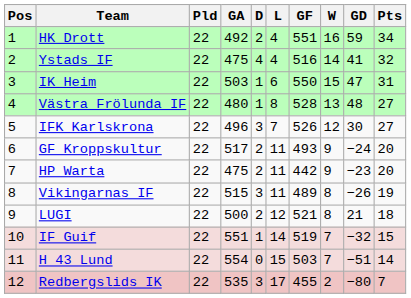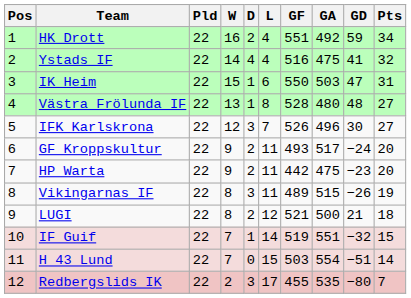columns swapped: W <-> GA
